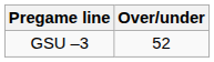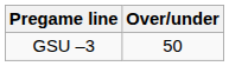GSU –3 | Over/under: 52 -> 50
